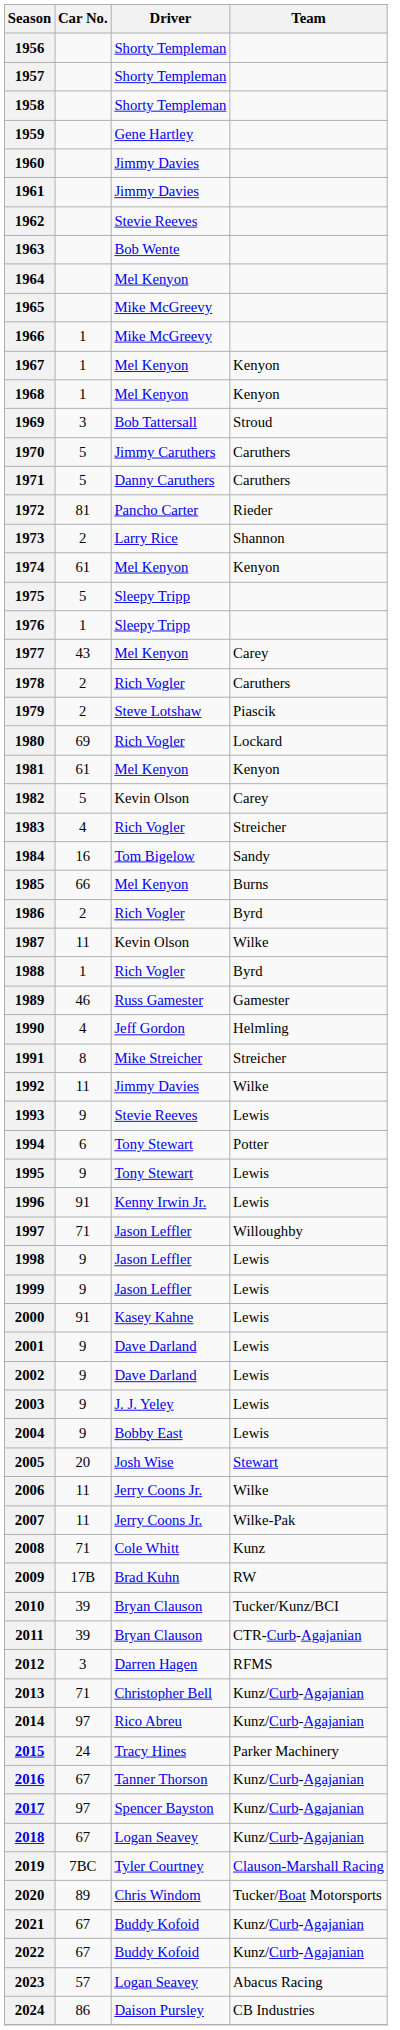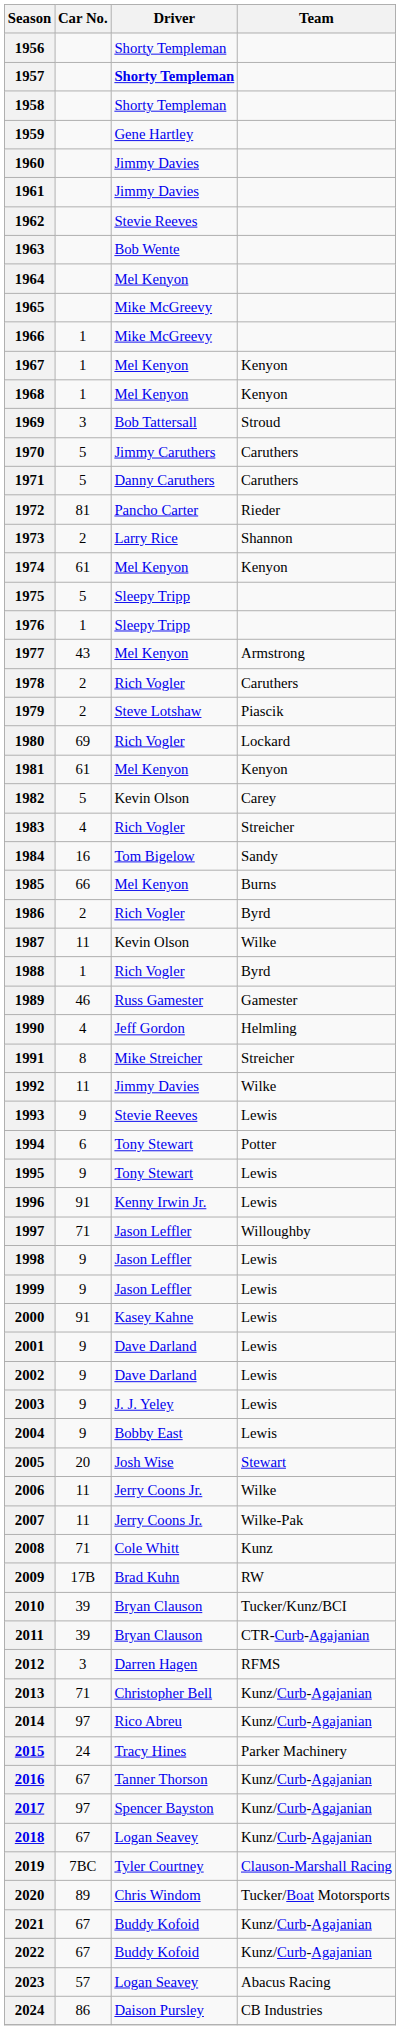1957 | Driver: normal -> bold
1977 | Team: Carey -> Armstrong
